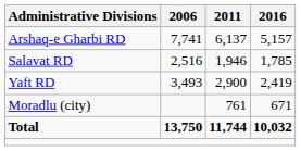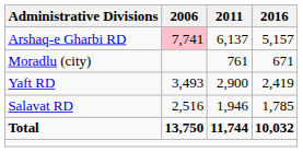Arshaq-e Gharbi RD | 2006: no background -> pink background
rows swapped: Salavat RD <-> Moradlu (city)
